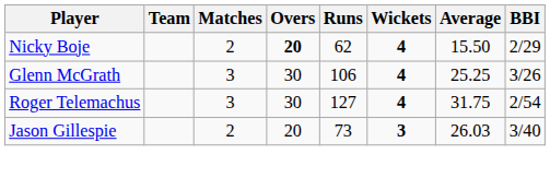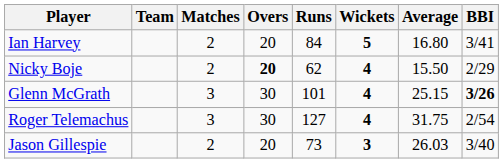+ row: Ian Harvey | 2 | 20 | 84 | 5 | 16.80 | 3/41
Glenn McGrath | Runs: 106 -> 101
Glenn McGrath | Average: 25.25 -> 25.15
Glenn McGrath | BBI: normal -> bold
